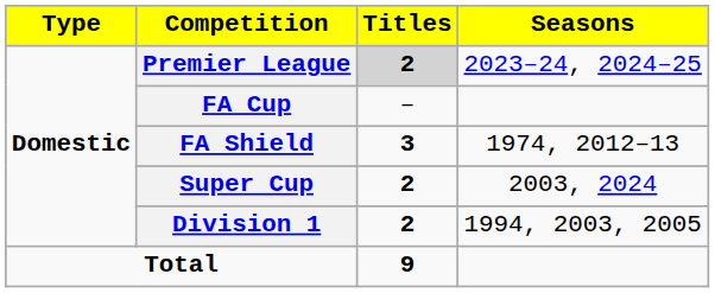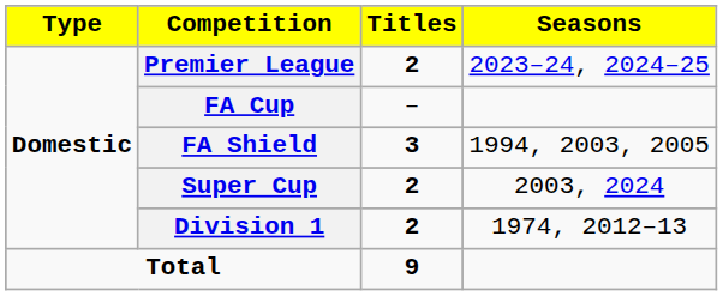Premier League | Titles: lightgrey background -> no background
FA Shield | Seasons: 1974, 2012–13 -> 1994, 2003, 2005
Division 1 | Seasons: 1994, 2003, 2005 -> 1974, 2012–13
